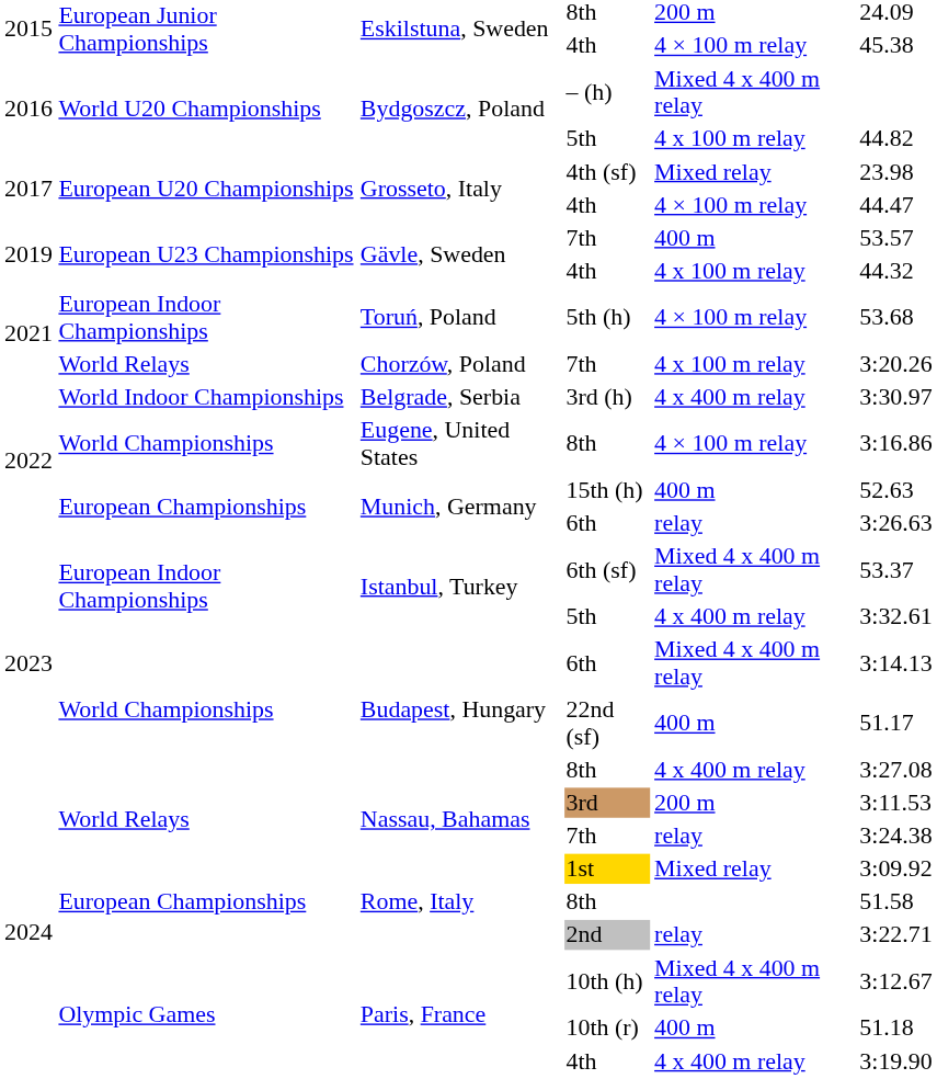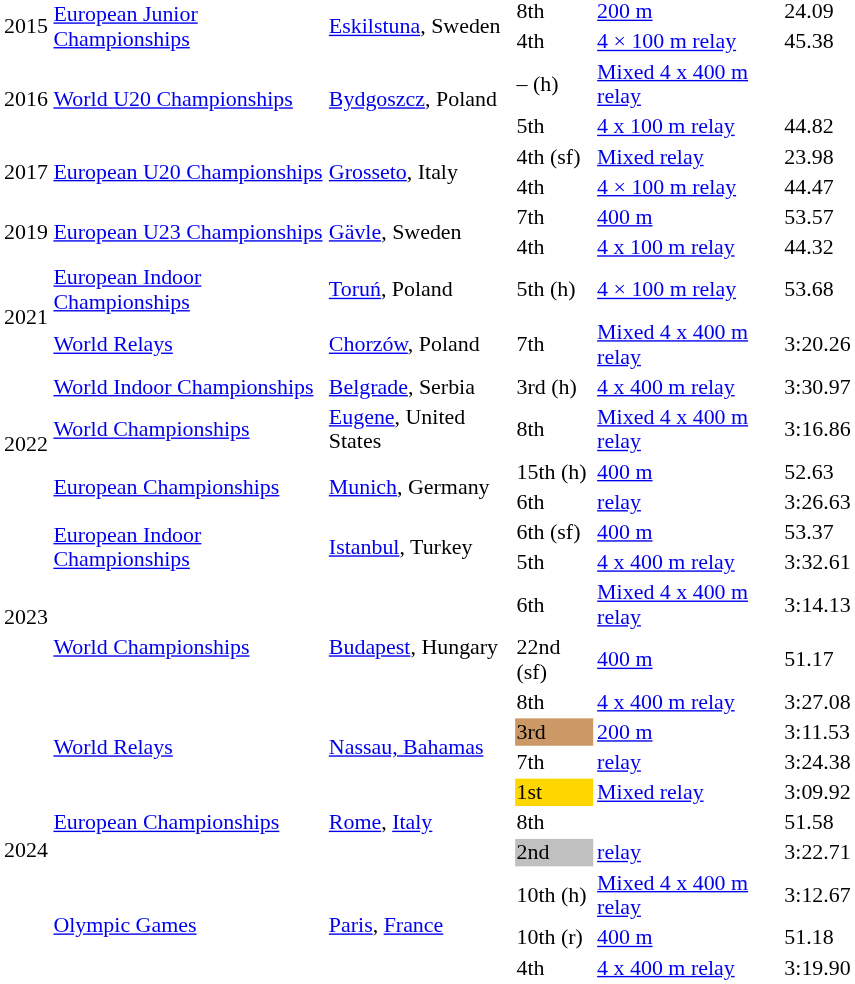Chorzów, Poland / 7th | column 5: 4 x 100 m relay -> Mixed 4 x 400 m relay
Eugene, United States / 8th | column 5: 4 × 100 m relay -> Mixed 4 x 400 m relay
6th (sf) | column 5: Mixed 4 x 400 m relay -> 400 m
